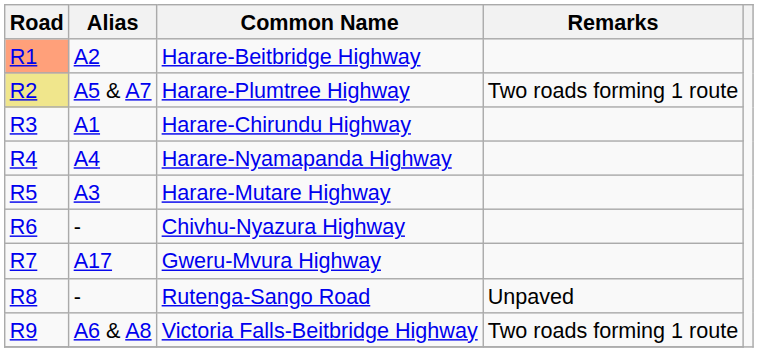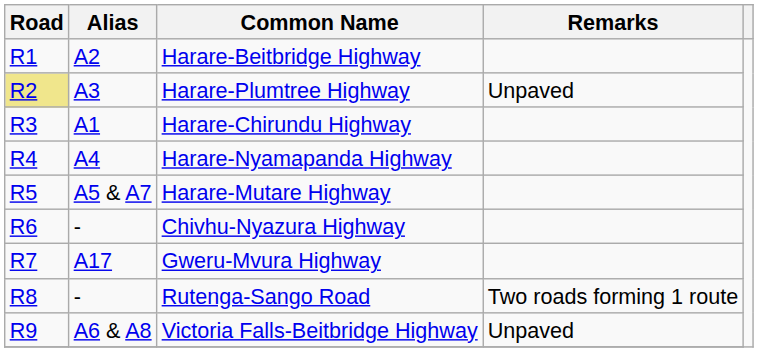Harare-Beitbridge Highway | Road: lightsalmon background -> no background
Harare-Plumtree Highway | Alias: A5 & A7 -> A3
Harare-Plumtree Highway | Remarks: Two roads forming 1 route -> Unpaved
Harare-Mutare Highway | Alias: A3 -> A5 & A7
Rutenga-Sango Road | Remarks: Unpaved -> Two roads forming 1 route
Victoria Falls-Beitbridge Highway | Remarks: Two roads forming 1 route -> Unpaved
